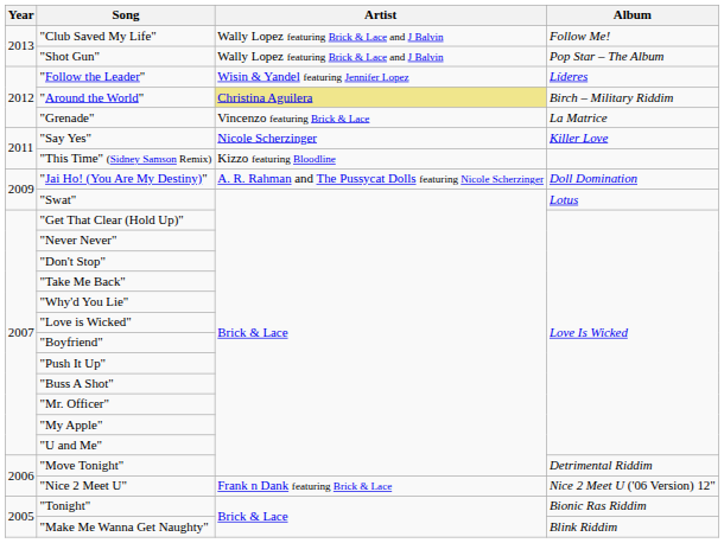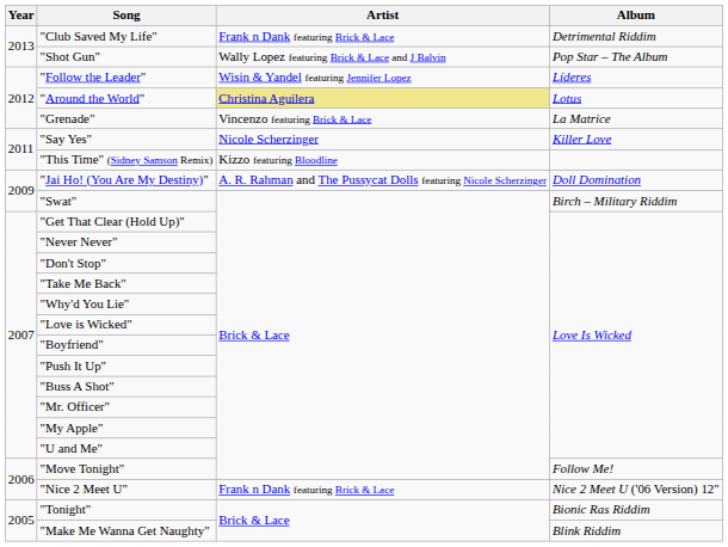"Club Saved My Life" | Artist: Wally Lopez featuring Brick & Lace and J Balvin -> Frank n Dank featuring Brick & Lace
"Club Saved My Life" | Album: Follow Me! -> Detrimental Riddim
"Around the World" | Album: Birch – Military Riddim -> Lotus
"Swat" | Album: Lotus -> Birch – Military Riddim
"Move Tonight" | Album: Detrimental Riddim -> Follow Me!
